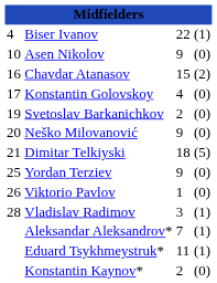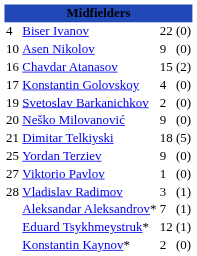Biser Ivanov | column 4: (1) -> (0)
Viktorio Pavlov | column 1: 26 -> 27
Eduard Tsykhmeystruk* | column 3: 11 -> 12
